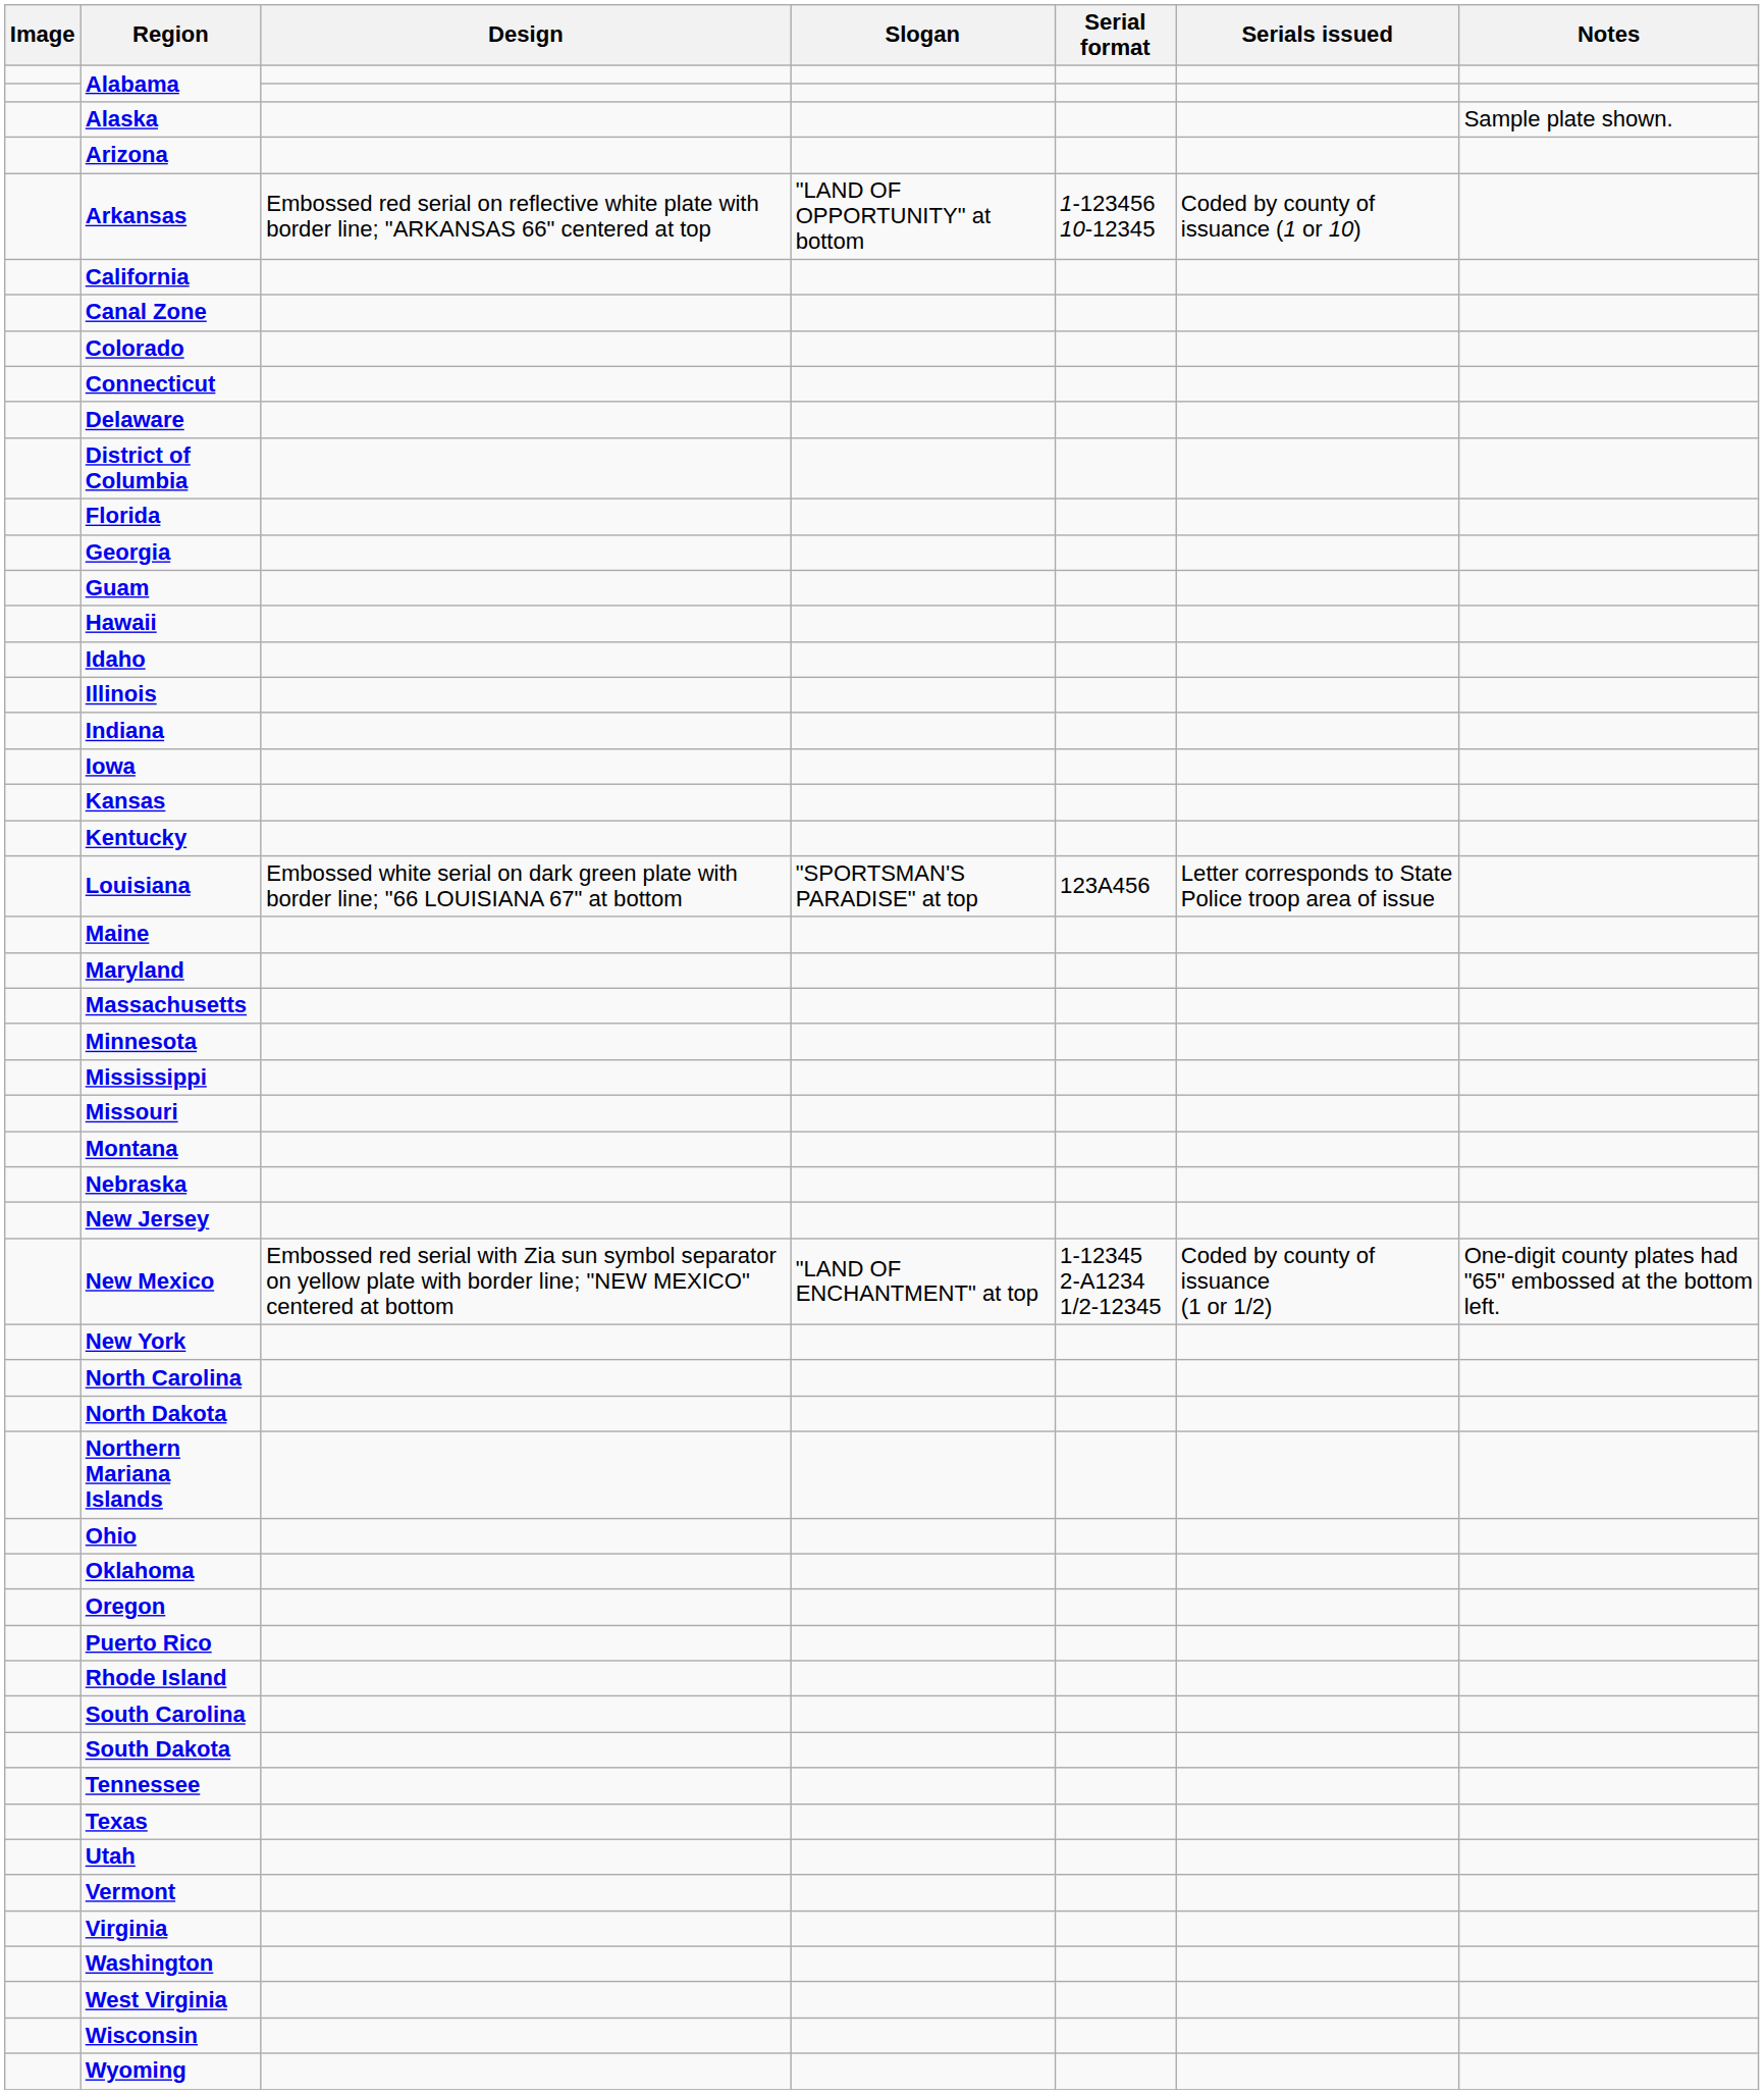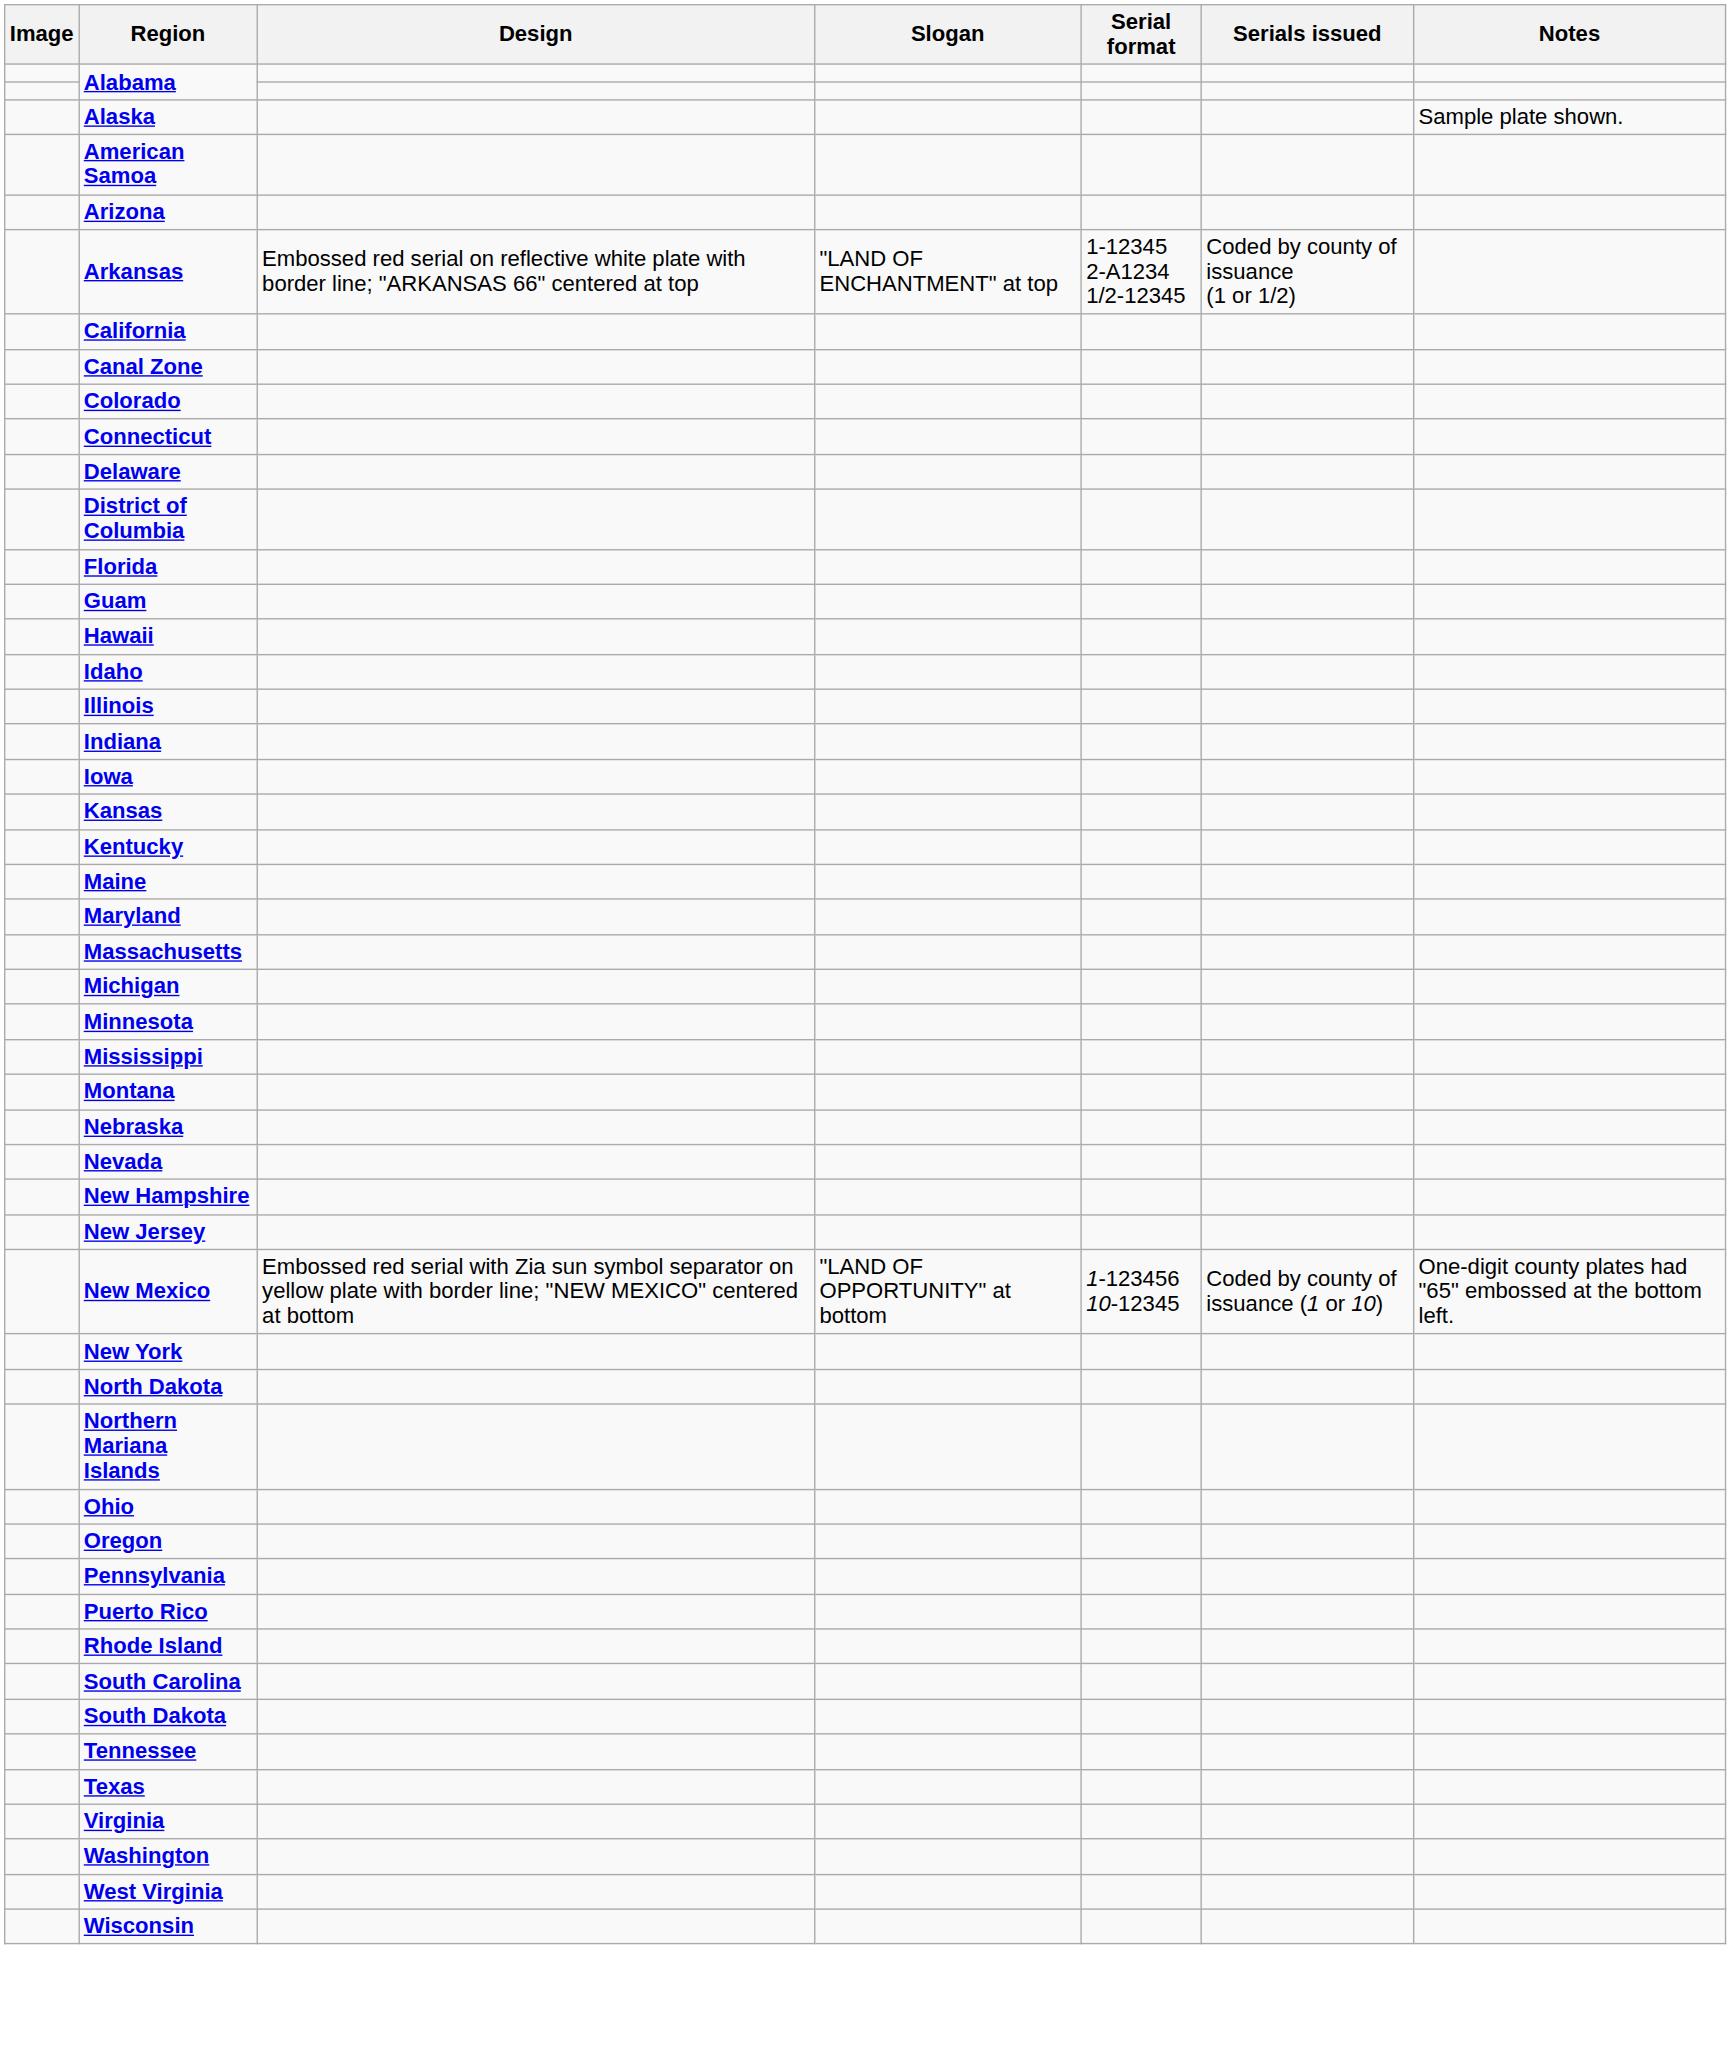+ row: American Samoa
Arkansas | Slogan: "LAND OF OPPORTUNITY" at bottom -> "LAND OF ENCHANTMENT" at top
Arkansas | Serial format: 1-123456 10-12345 -> 1-12345 2-A1234 1/2-12345
Arkansas | Serials issued: Coded by county of issuance (1 or 10) -> Coded by county of issuance (1 or 1/2)
- row: Georgia
- row: Louisiana | Embossed white serial on dark green plate with border line; "66 LOUISIANA 67" at bottom | "SPORTSMAN'S PARADISE" at top | 123A456 | Letter corresponds to State Police troop area of issue
+ row: Michigan
- row: Missouri
+ row: Nevada
+ row: New Hampshire
New Mexico | Slogan: "LAND OF ENCHANTMENT" at top -> "LAND OF OPPORTUNITY" at bottom
New Mexico | Serial format: 1-12345 2-A1234 1/2-12345 -> 1-123456 10-12345
New Mexico | Serials issued: Coded by county of issuance (1 or 1/2) -> Coded by county of issuance (1 or 10)
- row: North Carolina
- row: Oklahoma
+ row: Pennsylvania
- row: Utah
- row: Vermont
- row: Wyoming
